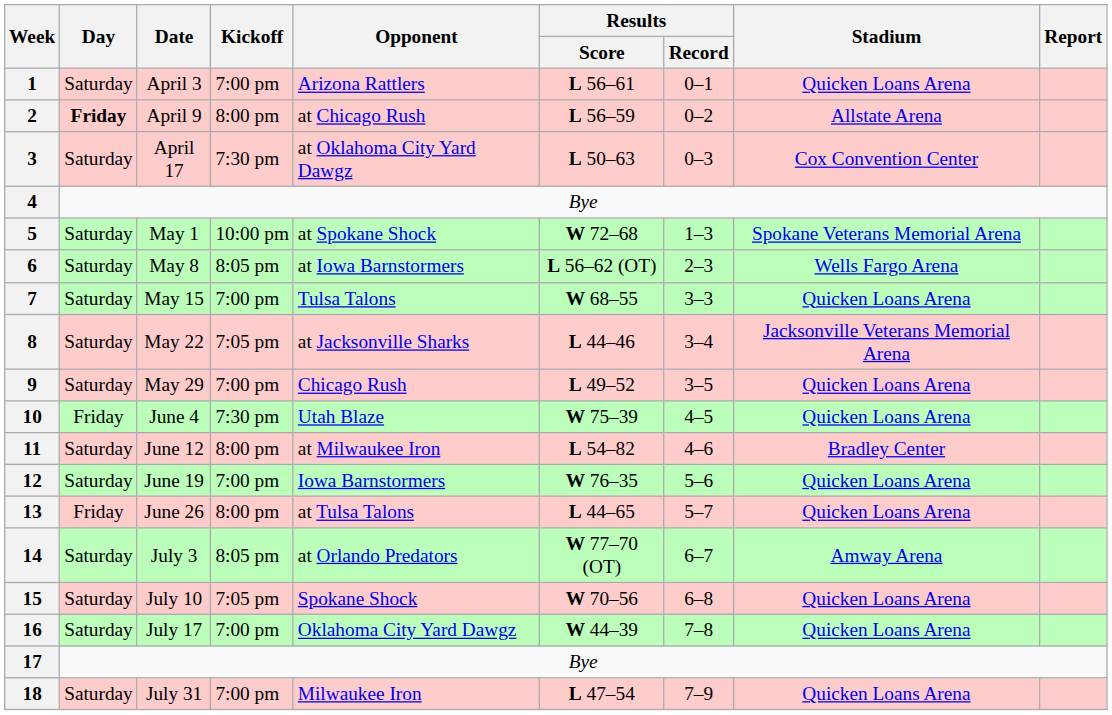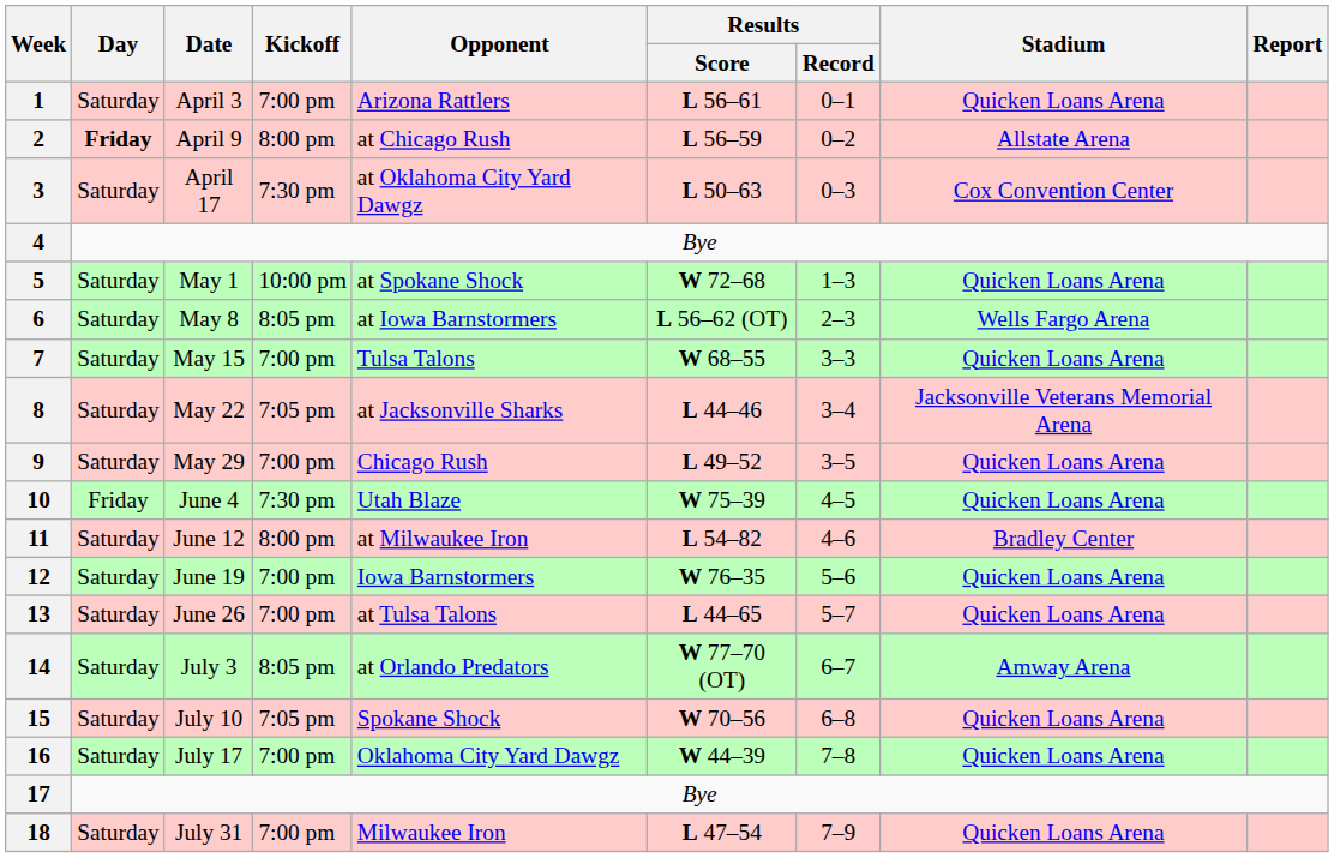5 | Stadium: Spokane Veterans Memorial Arena -> Quicken Loans Arena
13 | Day: Friday -> Saturday
13 | Kickoff: 8:00 pm -> 7:00 pm
